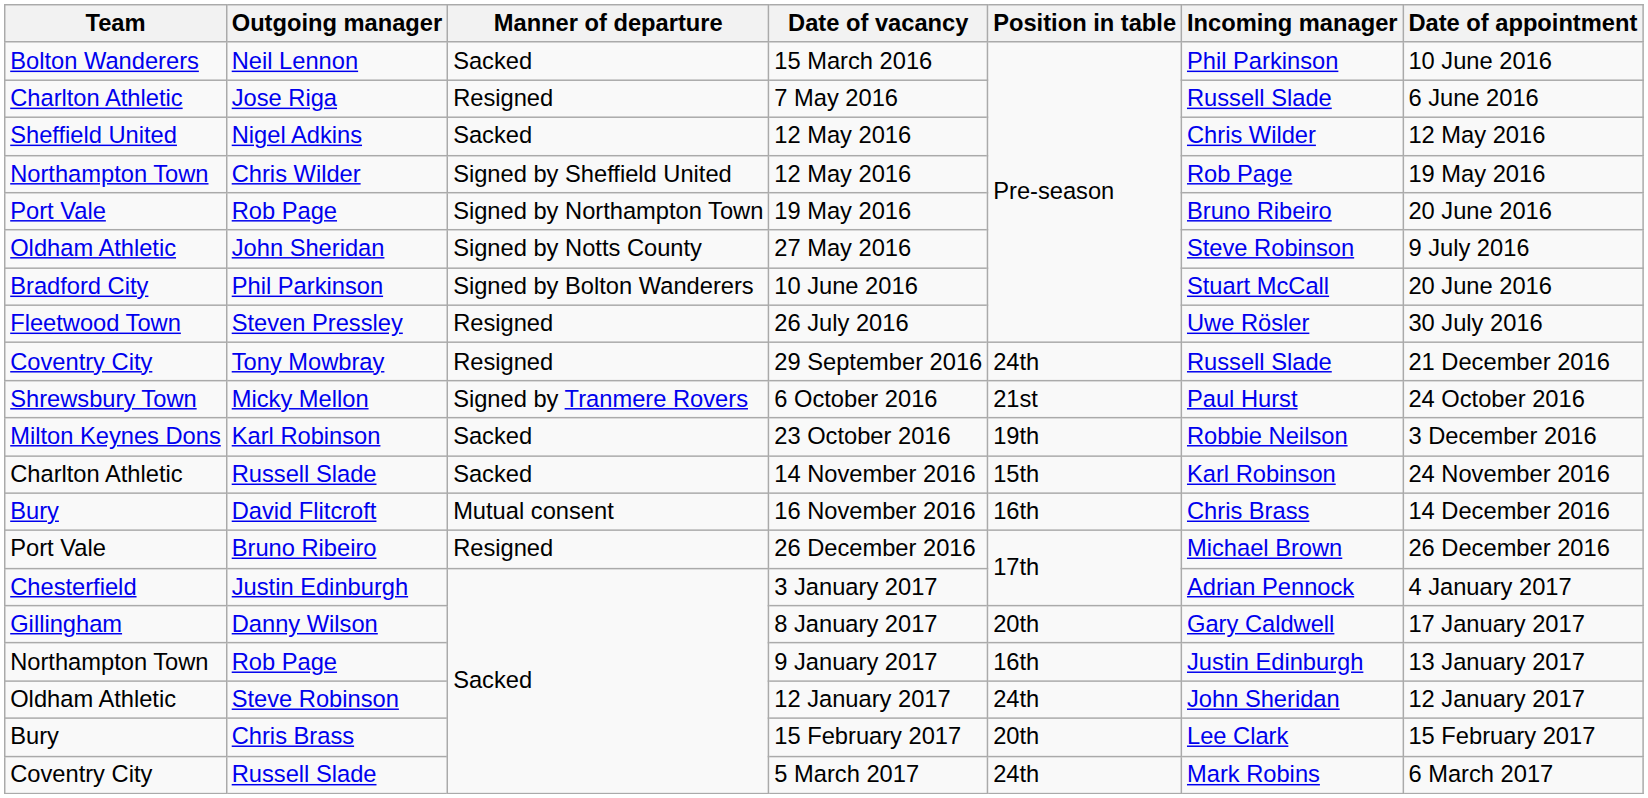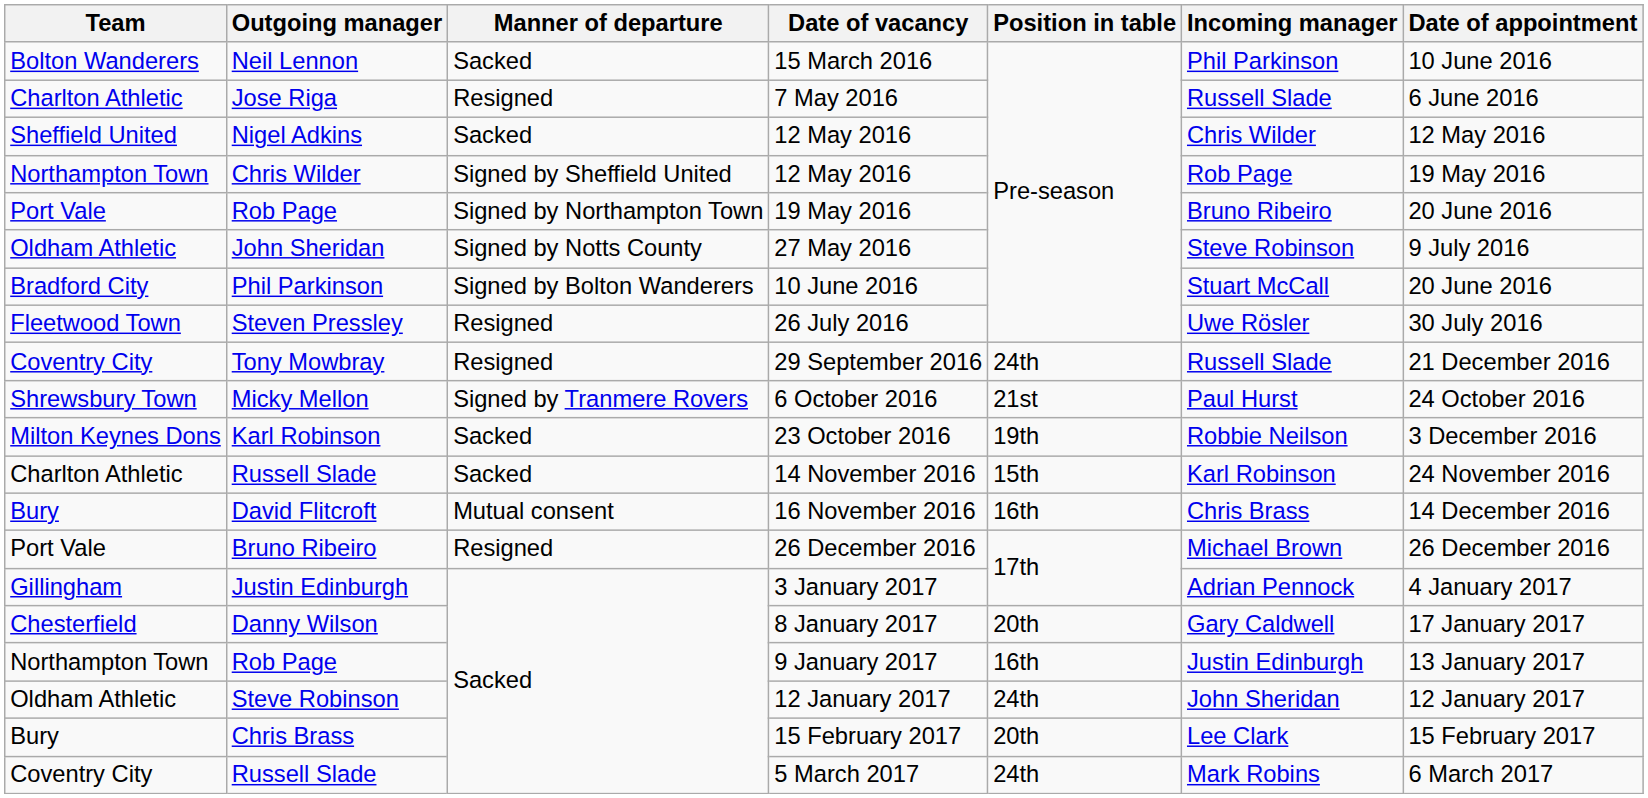3 January 2017 | Team: Chesterfield -> Gillingham
8 January 2017 | Team: Gillingham -> Chesterfield
